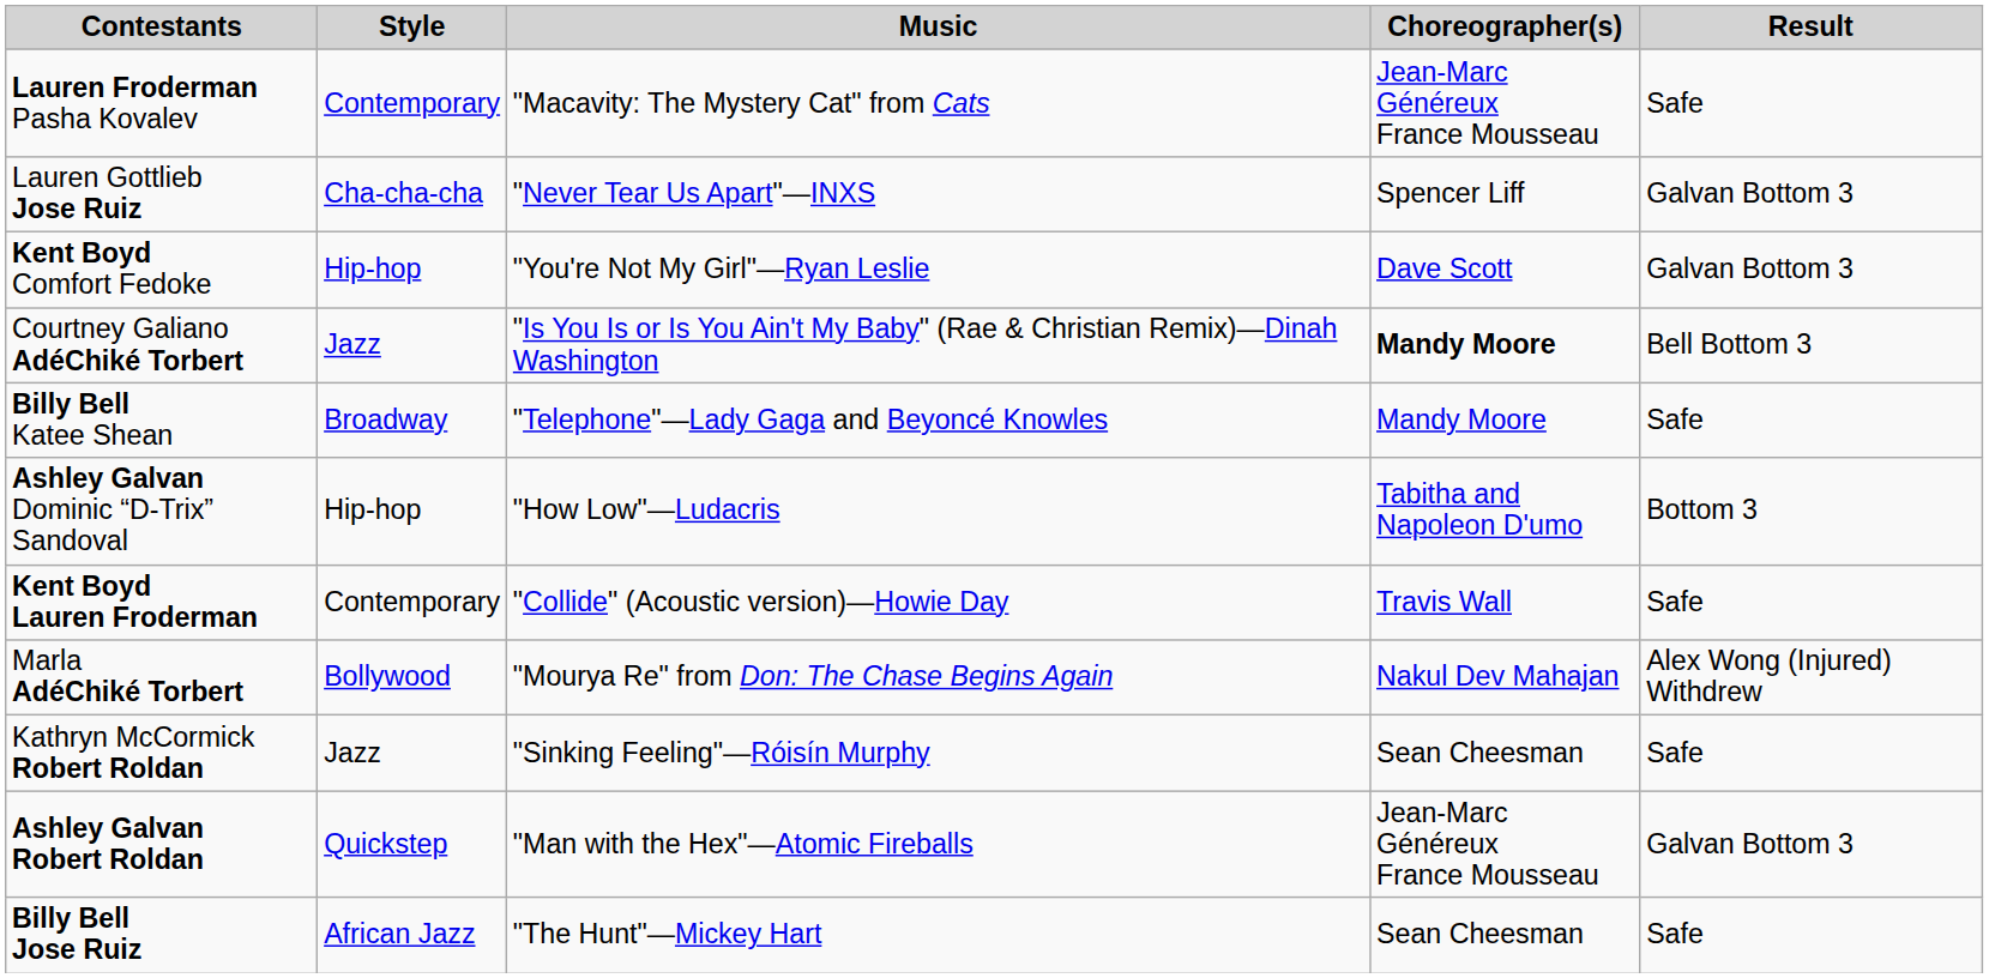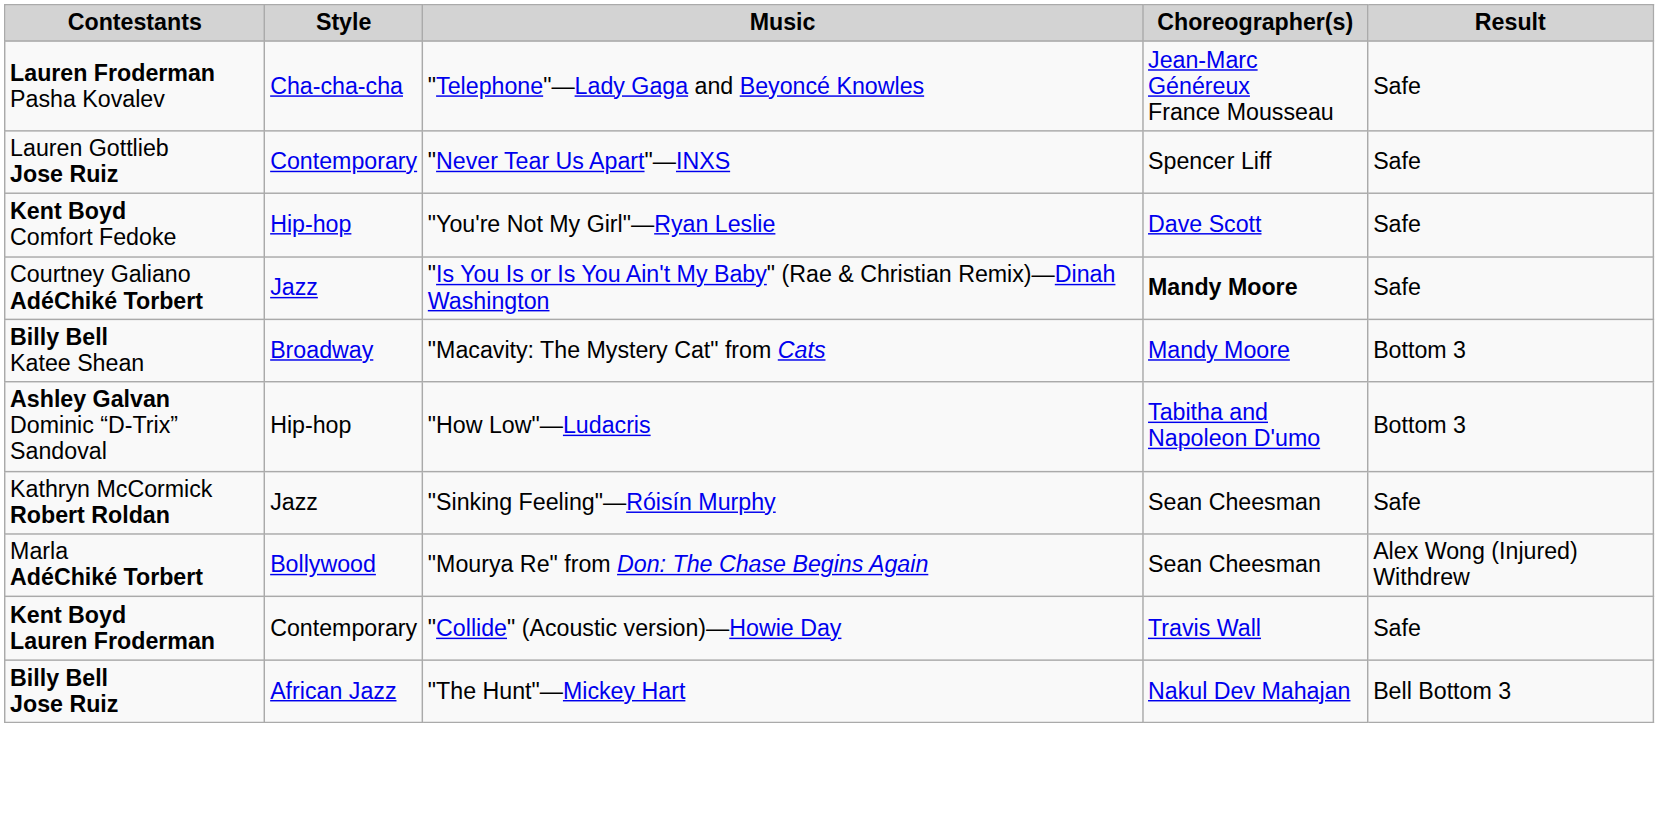Lauren Froderman Pasha Kovalev | Style: Contemporary -> Cha-cha-cha
Lauren Froderman Pasha Kovalev | Music: "Macavity: The Mystery Cat" from Cats -> "Telephone"—Lady Gaga and Beyoncé Knowles
Lauren Gottlieb Jose Ruiz | Style: Cha-cha-cha -> Contemporary
Lauren Gottlieb Jose Ruiz | Result: Galvan Bottom 3 -> Safe
Kent Boyd Comfort Fedoke | Result: Galvan Bottom 3 -> Safe
Courtney Galiano AdéChiké Torbert | Result: Bell Bottom 3 -> Safe
Billy Bell Katee Shean | Music: "Telephone"—Lady Gaga and Beyoncé Knowles -> "Macavity: The Mystery Cat" from Cats
Billy Bell Katee Shean | Result: Safe -> Bottom 3
rows swapped: Kathryn McCormick Robert Roldan <-> Kent Boyd Lauren Froderman
Marla AdéChiké Torbert | Choreographer(s): Nakul Dev Mahajan -> Sean Cheesman
- row: Ashley Galvan Robert Roldan | Quickstep | "Man with the Hex"—Atomic Fireballs | Jean-Marc Généreux France Mousseau | Galvan Bottom 3
Billy Bell Jose Ruiz | Choreographer(s): Sean Cheesman -> Nakul Dev Mahajan
Billy Bell Jose Ruiz | Result: Safe -> Bell Bottom 3
